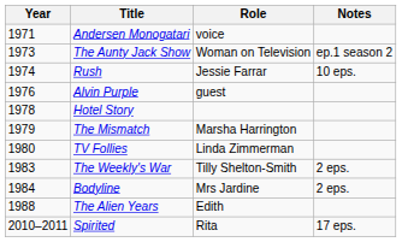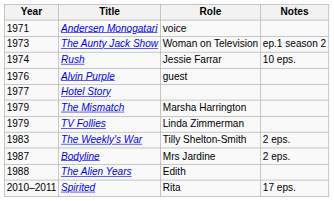Hotel Story | Year: 1978 -> 1977
TV Follies | Year: 1980 -> 1979
Bodyline | Year: 1984 -> 1987
